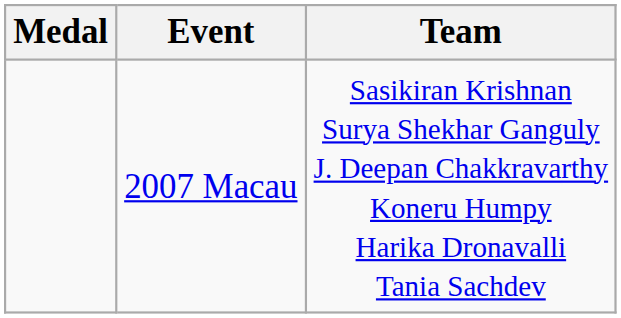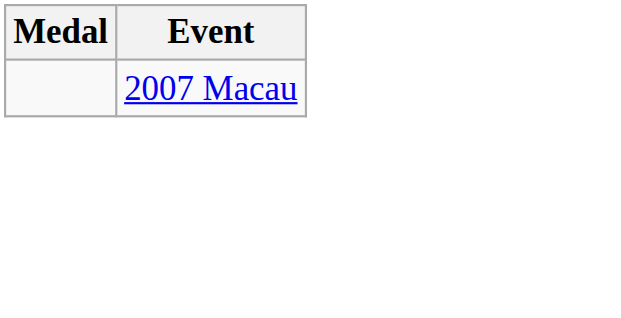- column: Team | Sasikiran Krishnan Surya Shekhar Ganguly J. Deepan Chakkravarthy Koneru Humpy Harika Dronavalli Tania Sachdev
